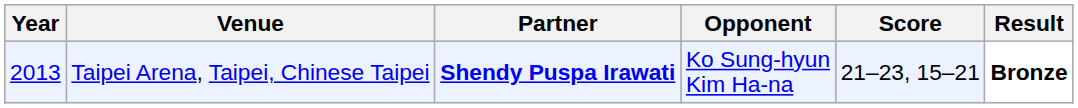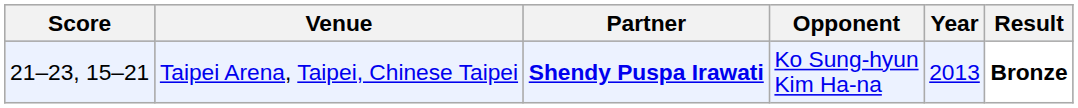columns swapped: Year <-> Score
